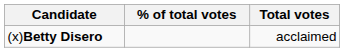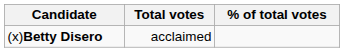columns swapped: Total votes <-> % of total votes
